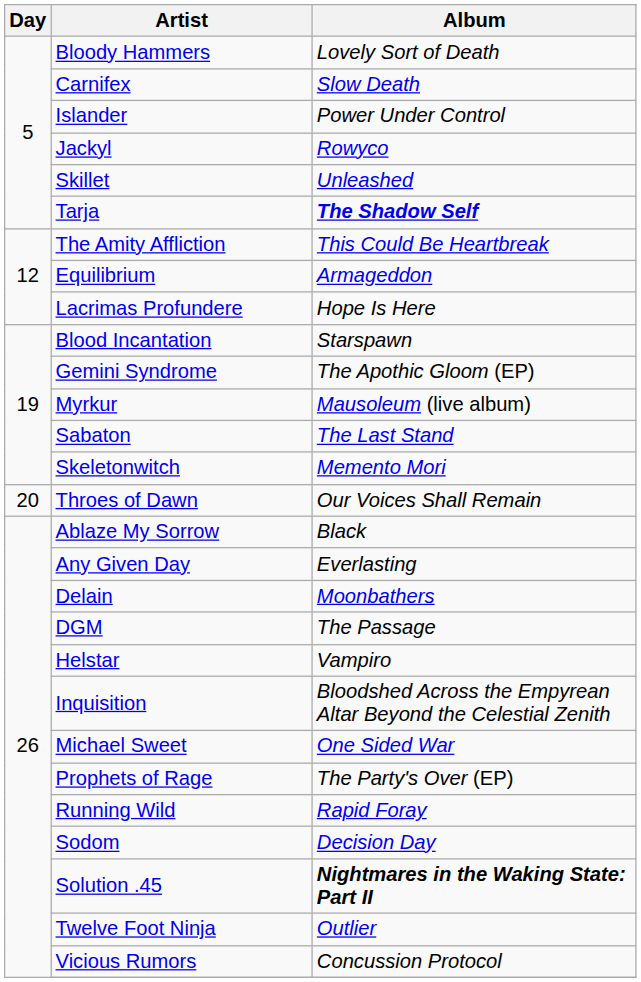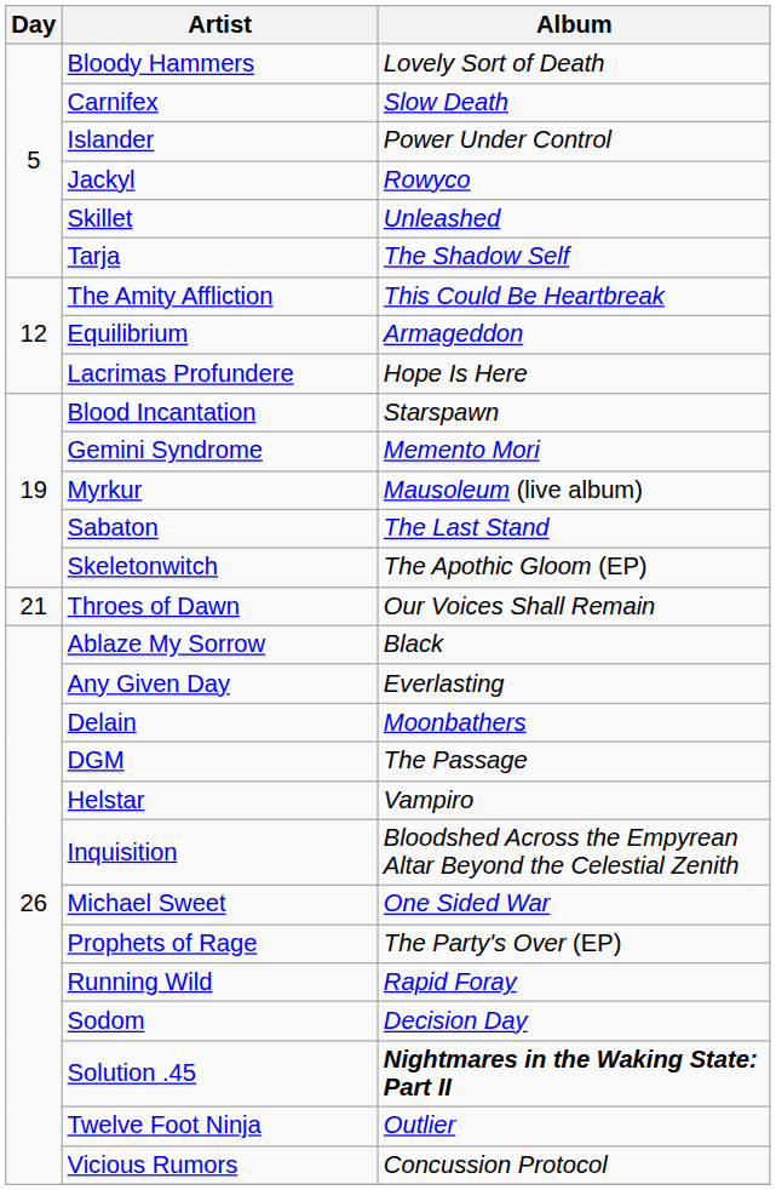Tarja | Album: bold -> normal
Gemini Syndrome | Album: The Apothic Gloom (EP) -> Memento Mori
Skeletonwitch | Album: Memento Mori -> The Apothic Gloom (EP)
Throes of Dawn | Day: 20 -> 21
